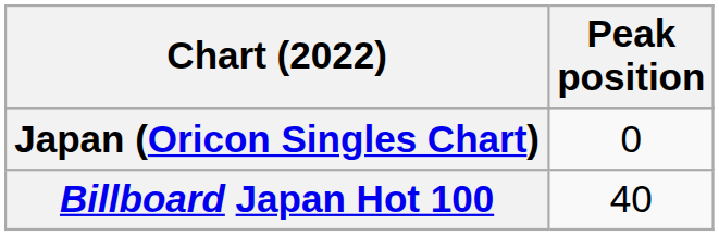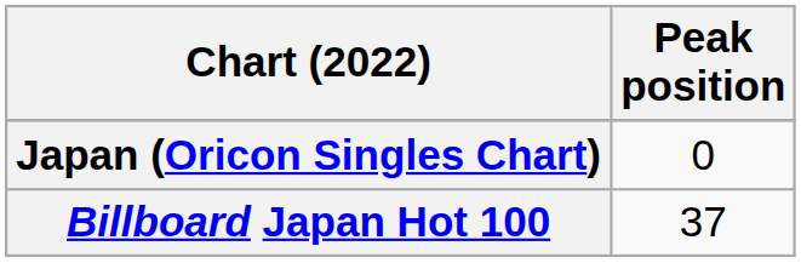Billboard Japan Hot 100 | Peak position: 40 -> 37
